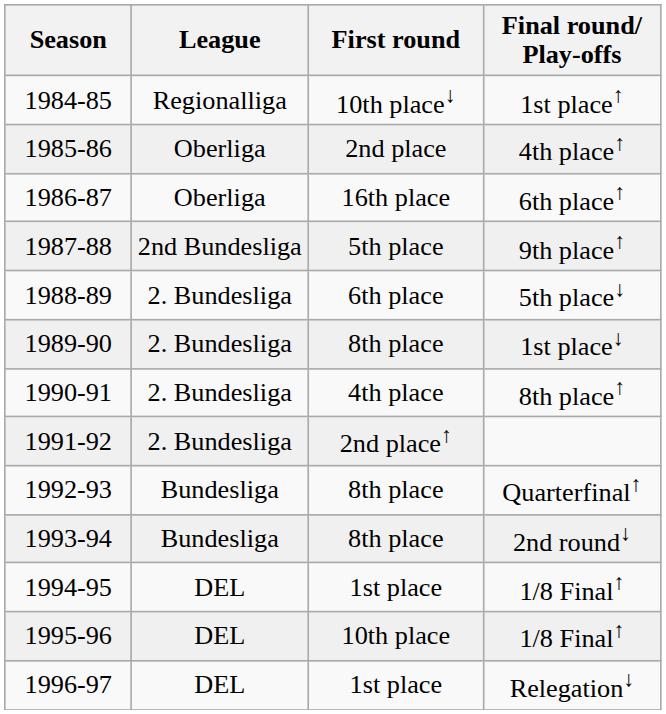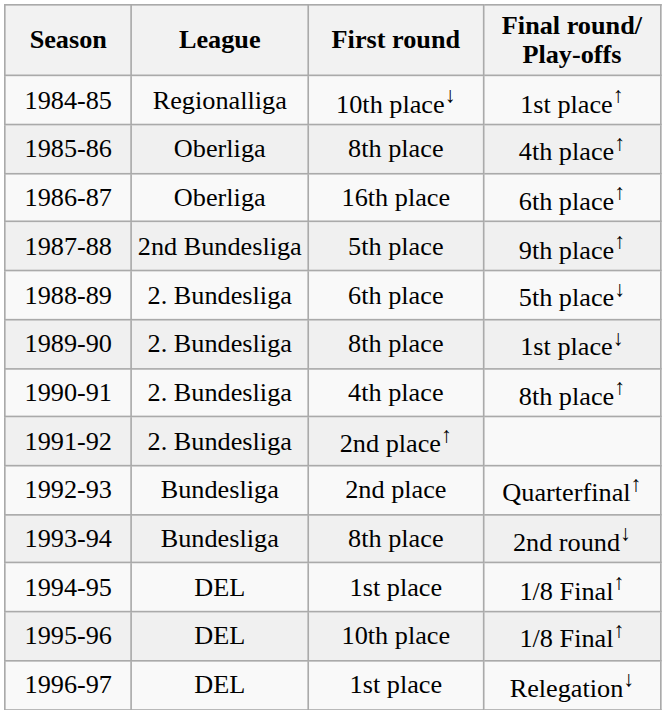4th place↑ | First round: 2nd place -> 8th place
Quarterfinal↑ | First round: 8th place -> 2nd place
